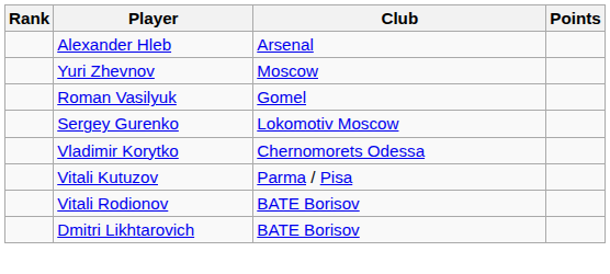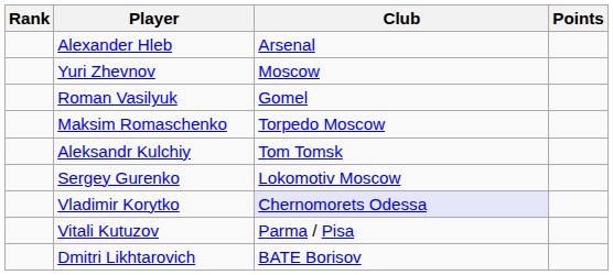+ row: Maksim Romaschenko | Torpedo Moscow
+ row: Aleksandr Kulchiy | Tom Tomsk
Vladimir Korytko | Club: no background -> lavender background
- row: Vitali Rodionov | BATE Borisov
